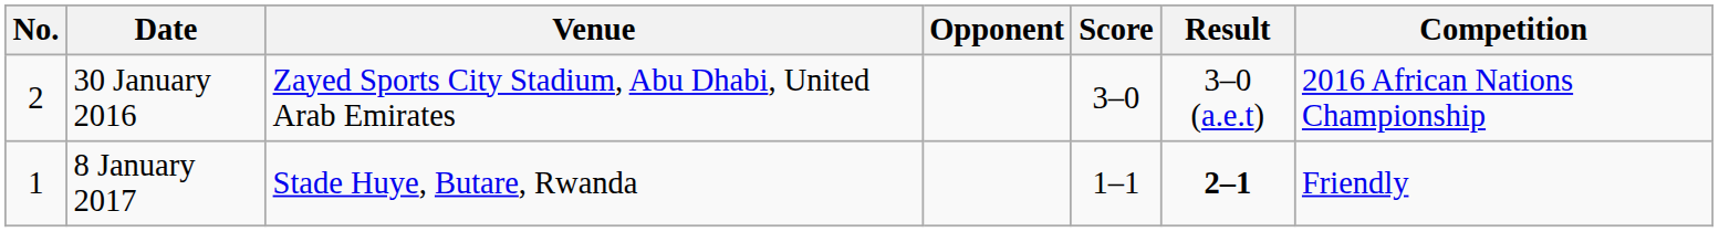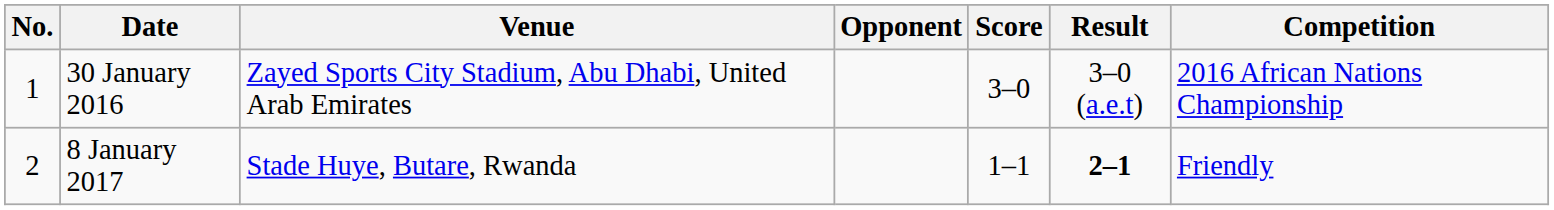30 January 2016 | No.: 2 -> 1
8 January 2017 | No.: 1 -> 2
